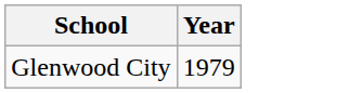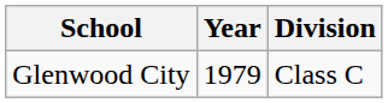+ column: Division | Class C
